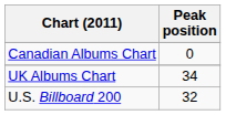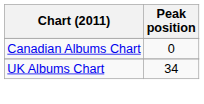- row: U.S. Billboard 200 | 32
